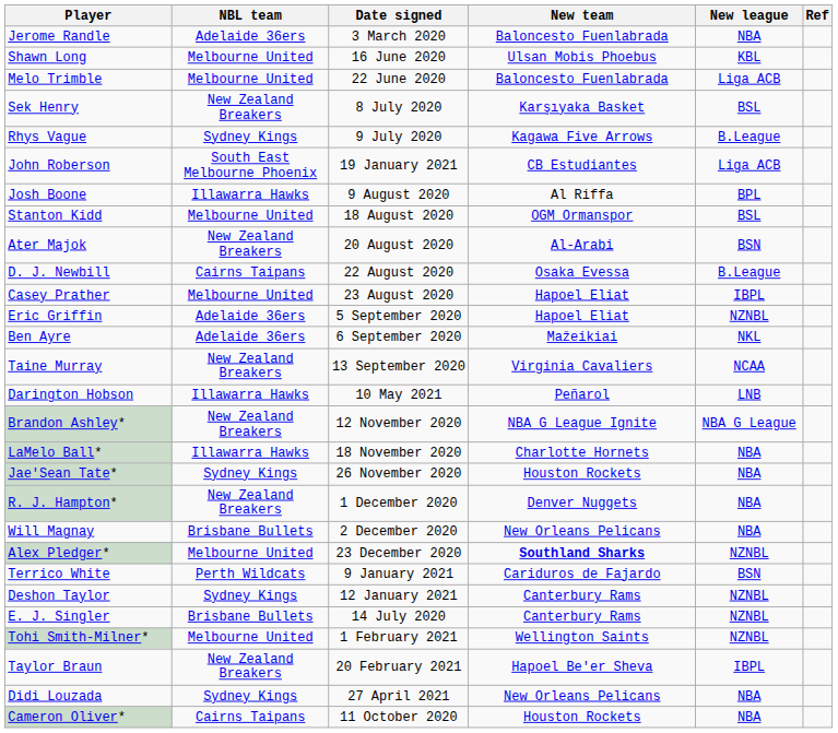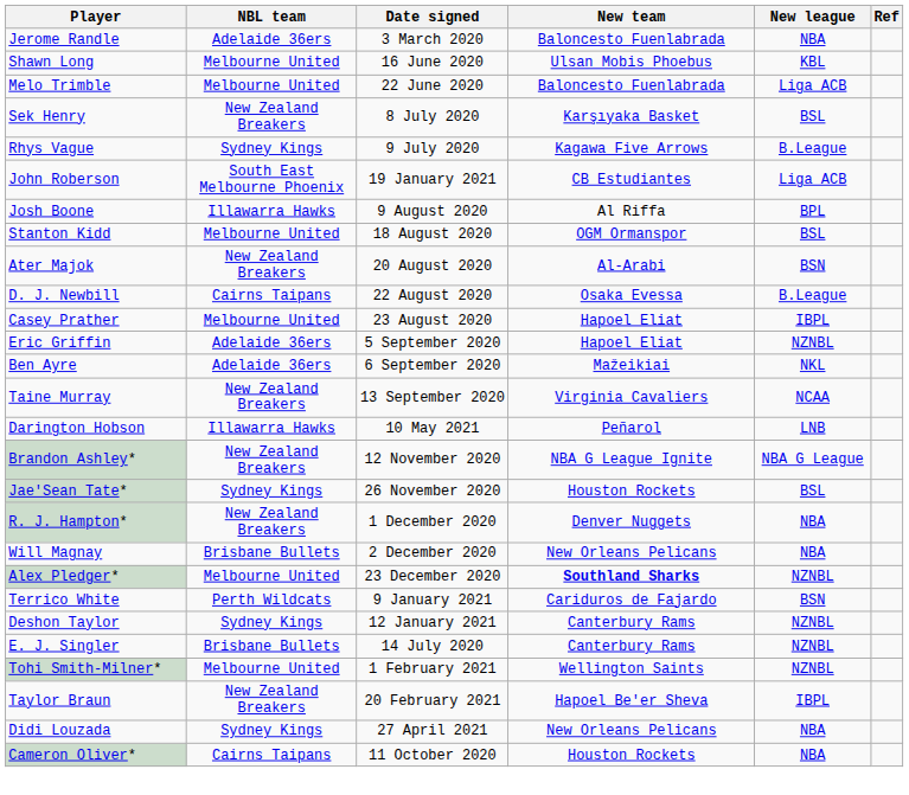- row: LaMelo Ball* | Illawarra Hawks | 18 November 2020 | Charlotte Hornets | NBA
Jae'Sean Tate* | New league: NBA -> BSL
